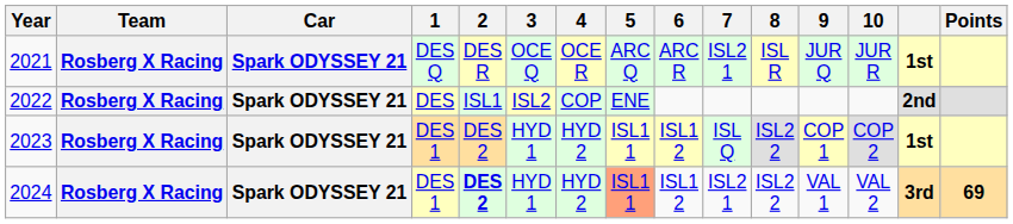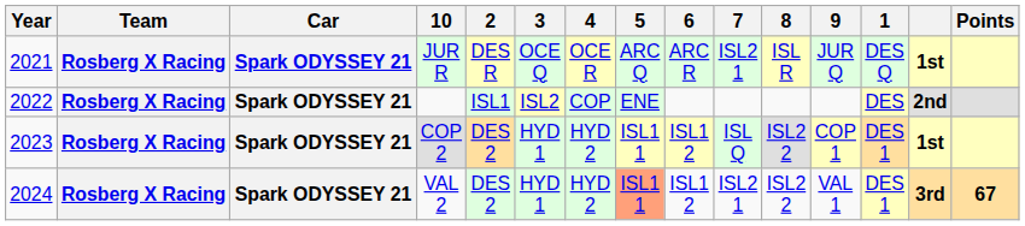columns swapped: 1 <-> 10
2024 | 2: bold -> normal
2024 | Points: 69 -> 67
